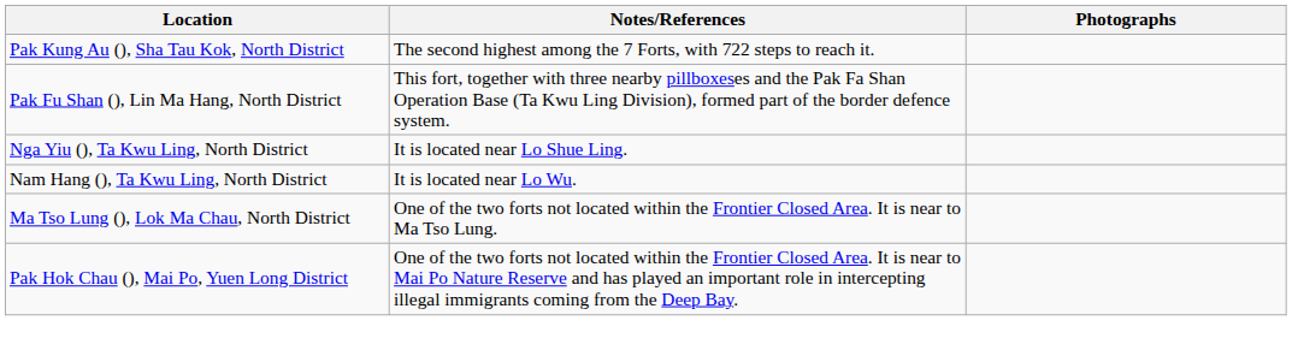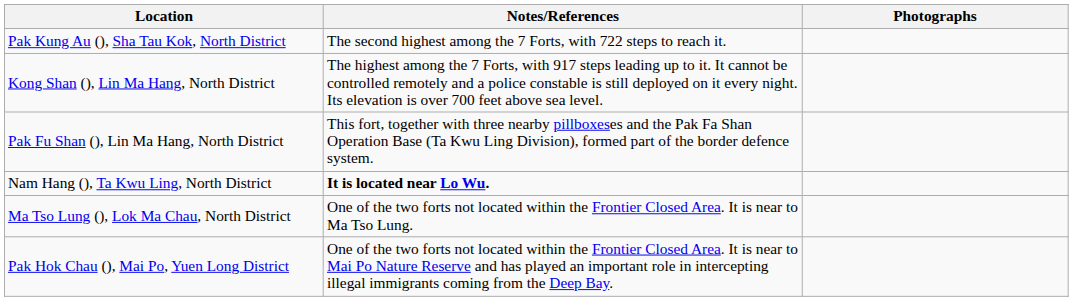+ row: Kong Shan (), Lin Ma Hang, North District | The highest among the 7 Forts, with 917 steps leading up to it. It cannot be controlled remotely and a police constable is still deployed on it every night. Its elevation is over 700 feet above sea level.
- row: Nga Yiu (), Ta Kwu Ling, North District | It is located near Lo Shue Ling.
Nam Hang (), Ta Kwu Ling, North District | Notes/References: normal -> bold
